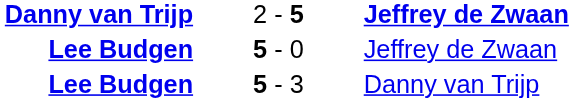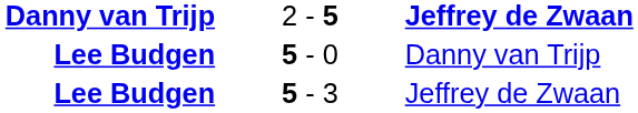5 - 0 | column 3: Jeffrey de Zwaan -> Danny van Trijp
5 - 3 | column 3: Danny van Trijp -> Jeffrey de Zwaan
